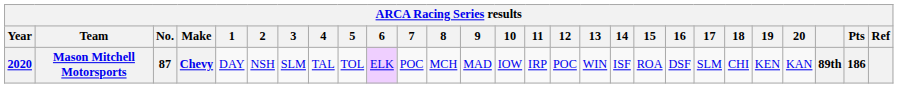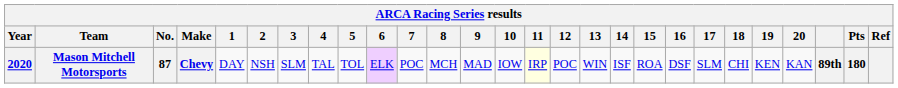Mason Mitchell Motorsports | 11: no background -> lightyellow background
Mason Mitchell Motorsports | Pts: 186 -> 180
